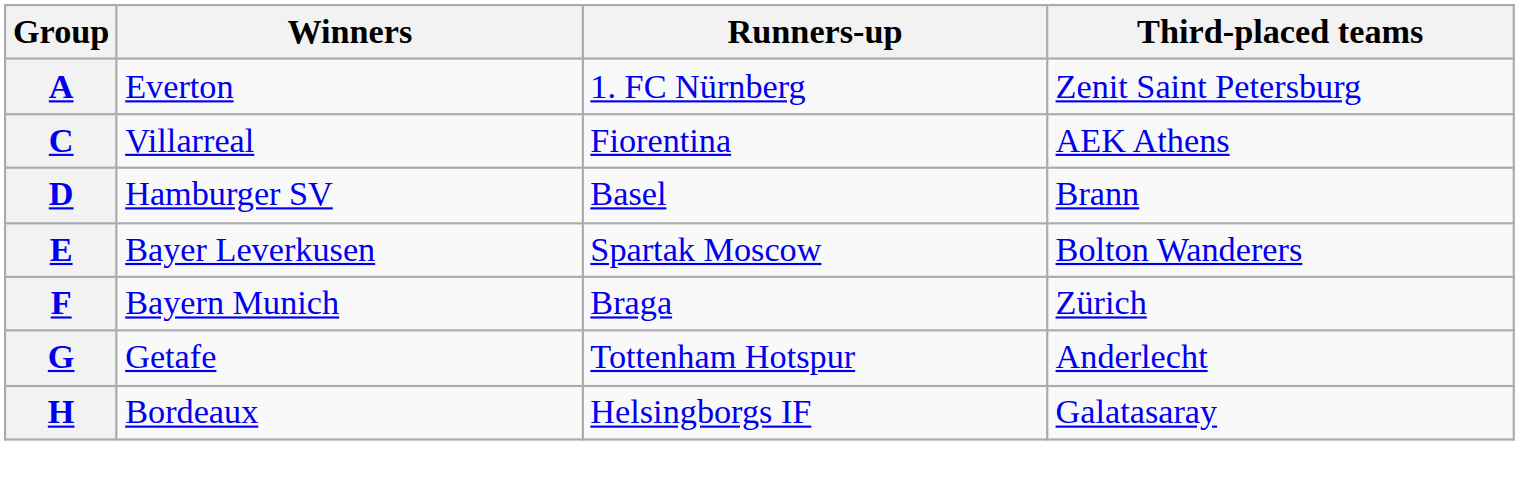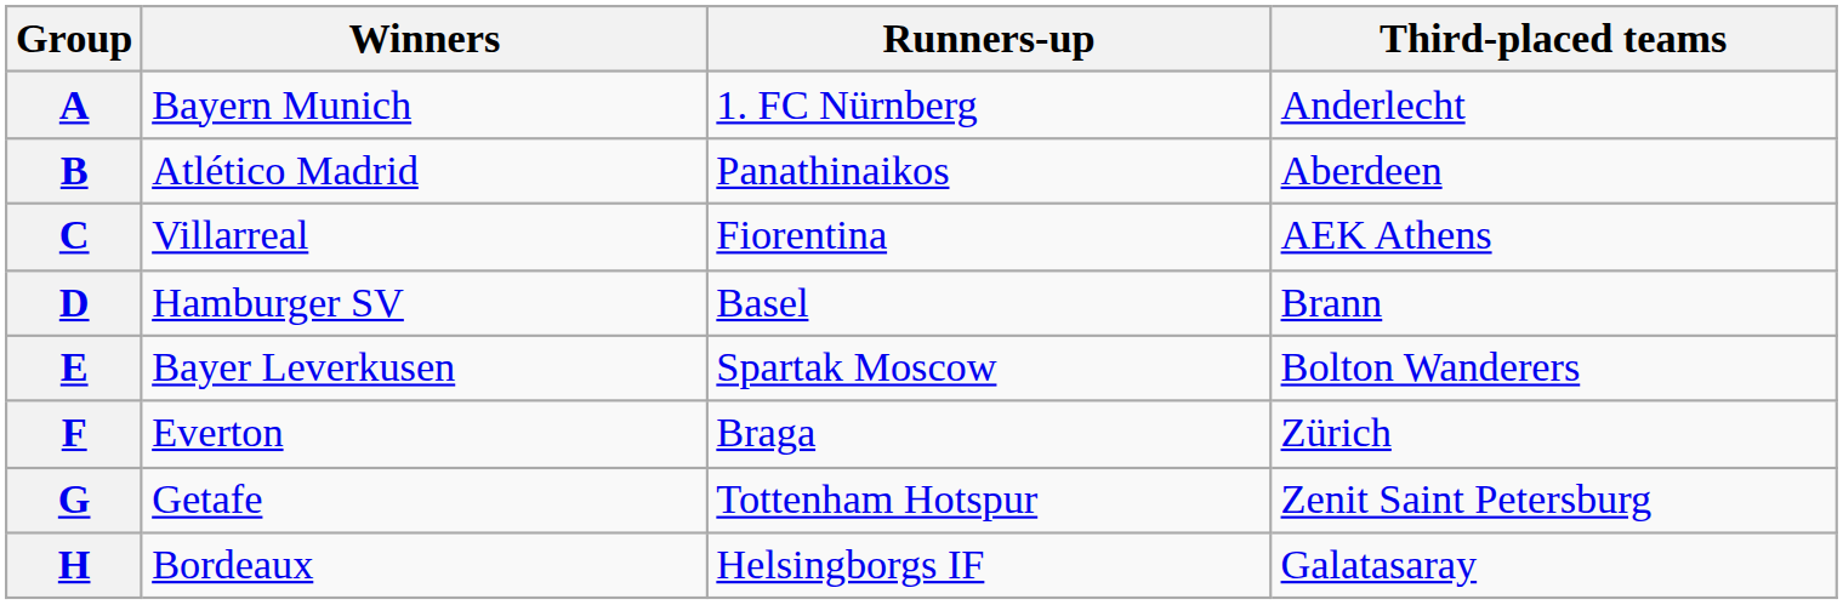A | Winners: Everton -> Bayern Munich
A | Third-placed teams: Zenit Saint Petersburg -> Anderlecht
+ row: B | Atlético Madrid | Panathinaikos | Aberdeen
F | Winners: Bayern Munich -> Everton
G | Third-placed teams: Anderlecht -> Zenit Saint Petersburg
